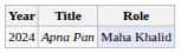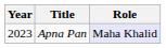Apna Pan | Year: 2024 -> 2023
